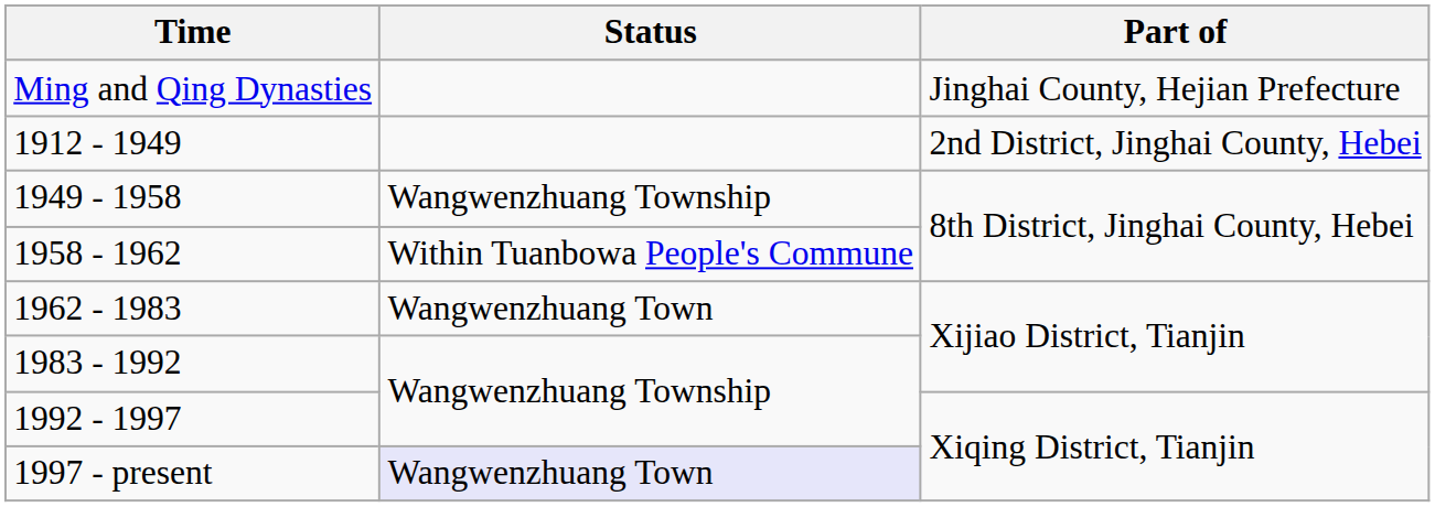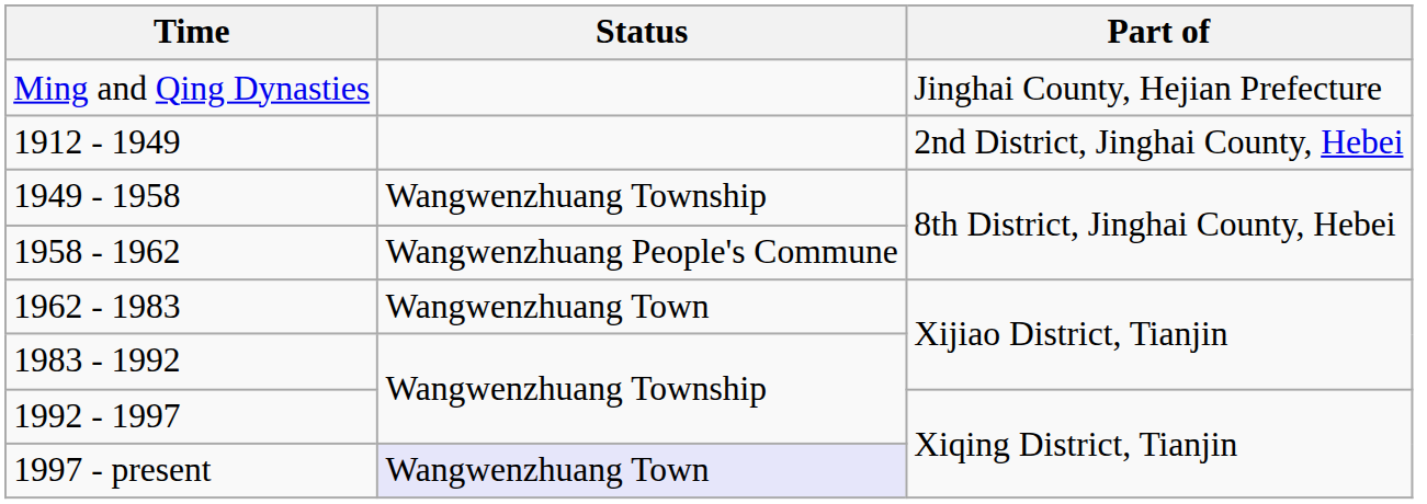1958 - 1962 | Status: Within Tuanbowa People's Commune -> Wangwenzhuang People's Commune
